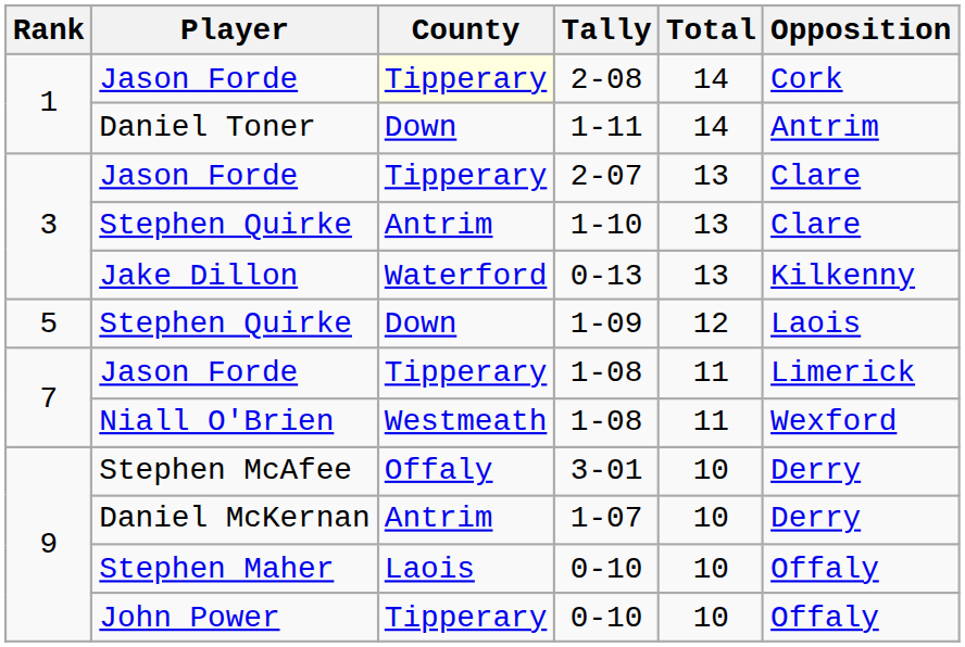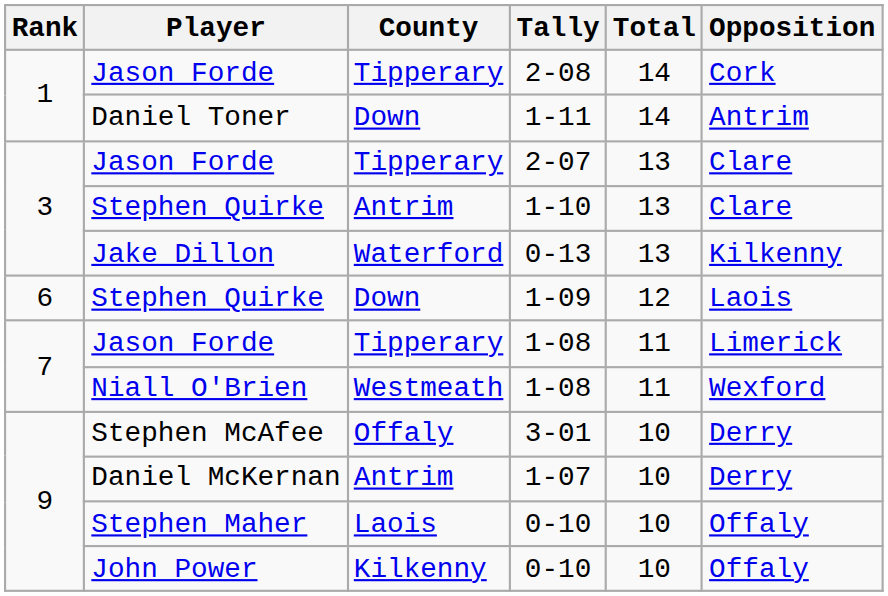2-08 | County: lightyellow background -> no background
1-09 | Rank: 5 -> 6
John Power / 0-10 | County: Tipperary -> Kilkenny
